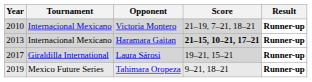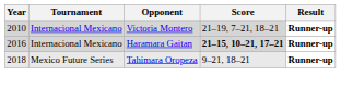Haramara Gaitan | Year: 2013 -> 2016
- row: 2017 | Giraldilla International | Laura Sárosi | 19–21, 15–21 | Runner-up
Tahimara Oropeza | Year: 2019 -> 2018
